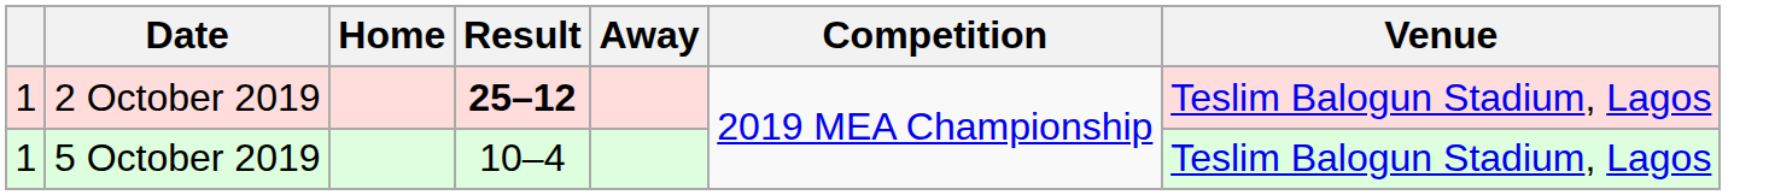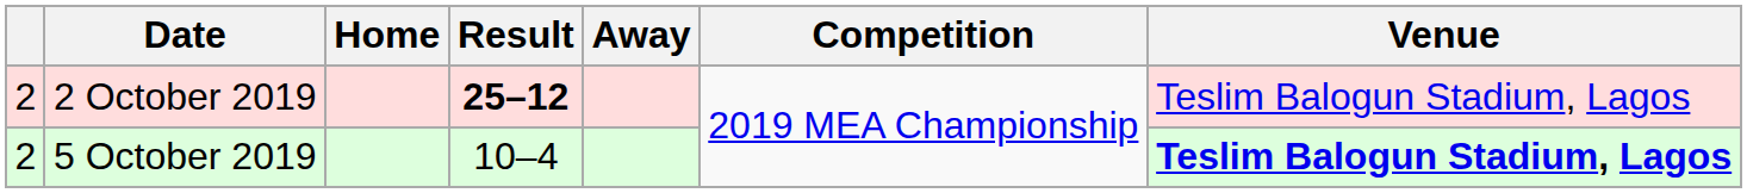2 October 2019 | column 1: 1 -> 2
5 October 2019 | column 1: 1 -> 2
5 October 2019 | Venue: normal -> bold
